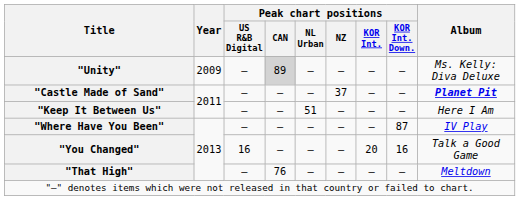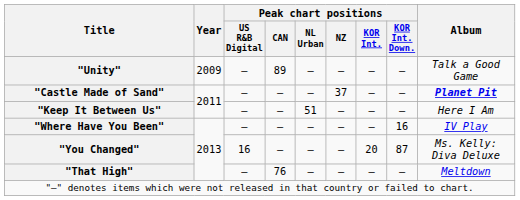"Unity" | Peak chart positions / CAN: lightgrey background -> no background
"Unity" | Album: Ms. Kelly: Diva Deluxe -> Talk a Good Game
"Where Have You Been" | Peak chart positions / KOR Int. Down.: 87 -> 16
"You Changed" | Peak chart positions / KOR Int. Down.: 16 -> 87
"You Changed" | Album: Talk a Good Game -> Ms. Kelly: Diva Deluxe
